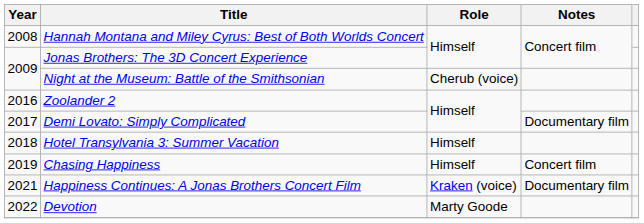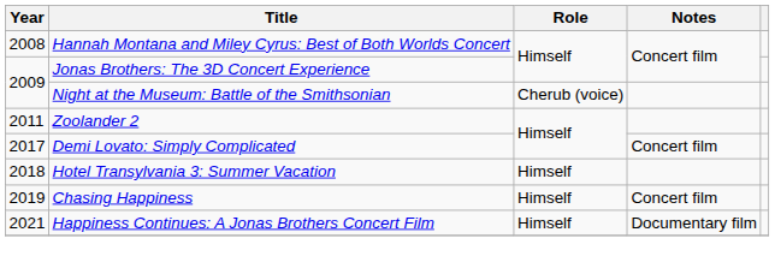Zoolander 2 | Year: 2016 -> 2011
Demi Lovato: Simply Complicated | Notes: Documentary film -> Concert film
Happiness Continues: A Jonas Brothers Concert Film | Role: Kraken (voice) -> Himself
- row: 2022 | Devotion | Marty Goode
